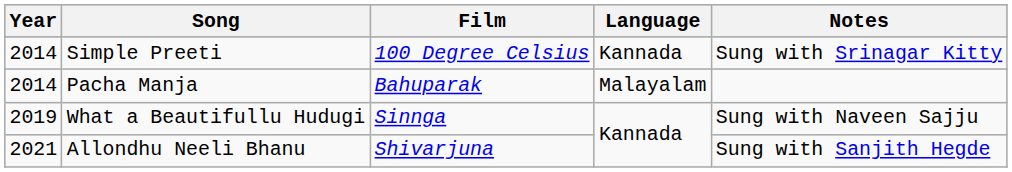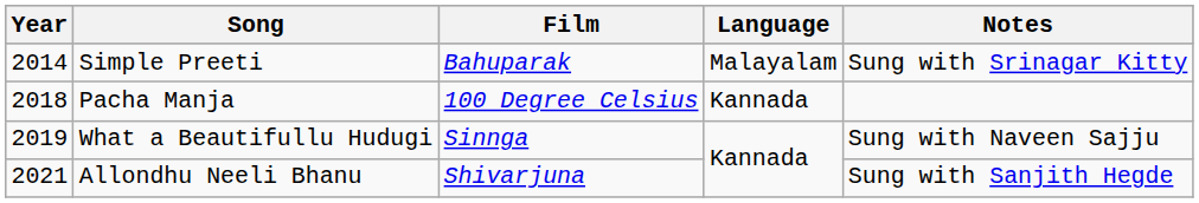Simple Preeti | Film: 100 Degree Celsius -> Bahuparak
Simple Preeti | Language: Kannada -> Malayalam
Pacha Manja | Year: 2014 -> 2018
Pacha Manja | Film: Bahuparak -> 100 Degree Celsius
Pacha Manja | Language: Malayalam -> Kannada
